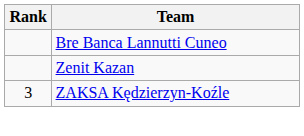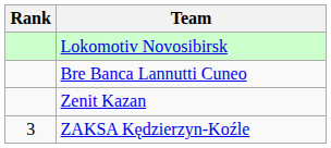+ row: Lokomotiv Novosibirsk
